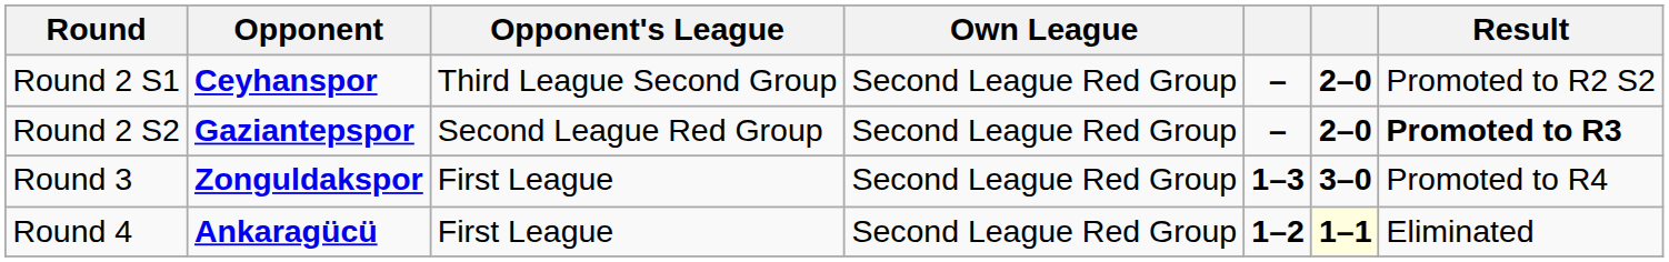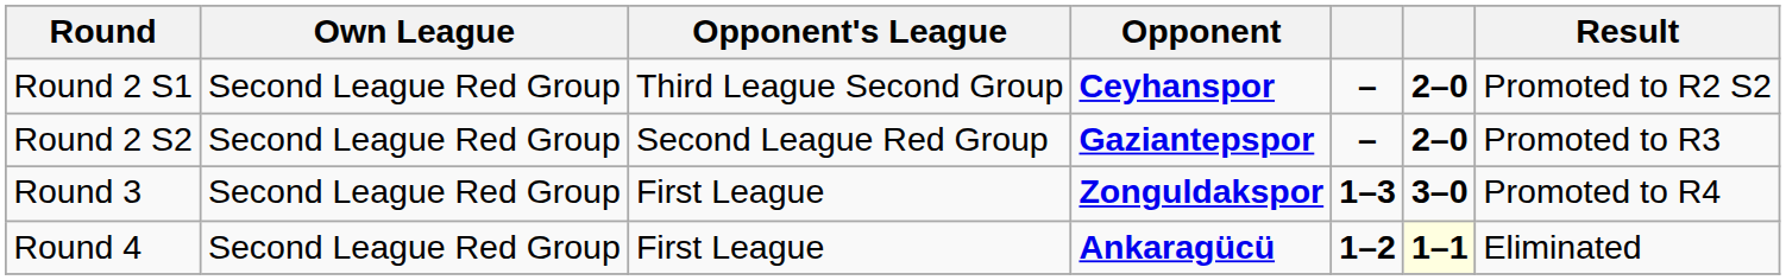columns swapped: Own League <-> Opponent
Round 2 S2 | Result: bold -> normal
